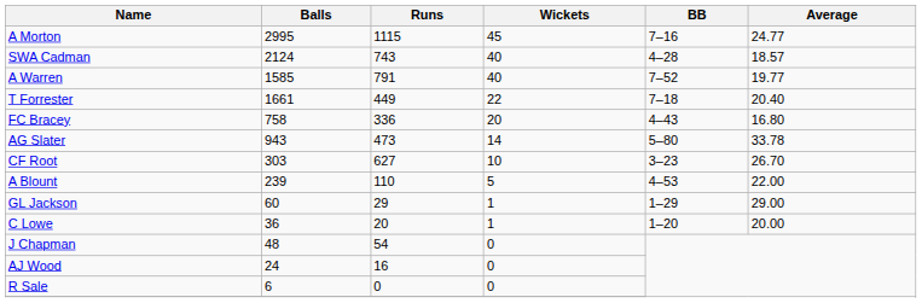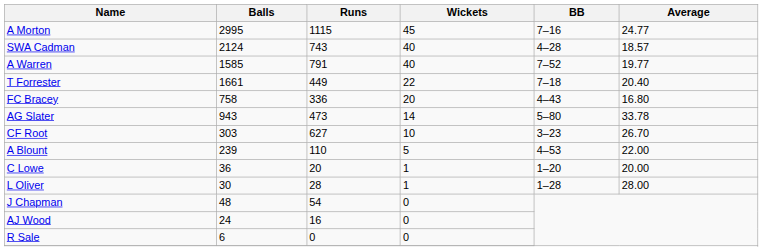- row: GL Jackson | 60 | 29 | 1 | 1–29 | 29.00
+ row: L Oliver | 30 | 28 | 1 | 1–28 | 28.00
